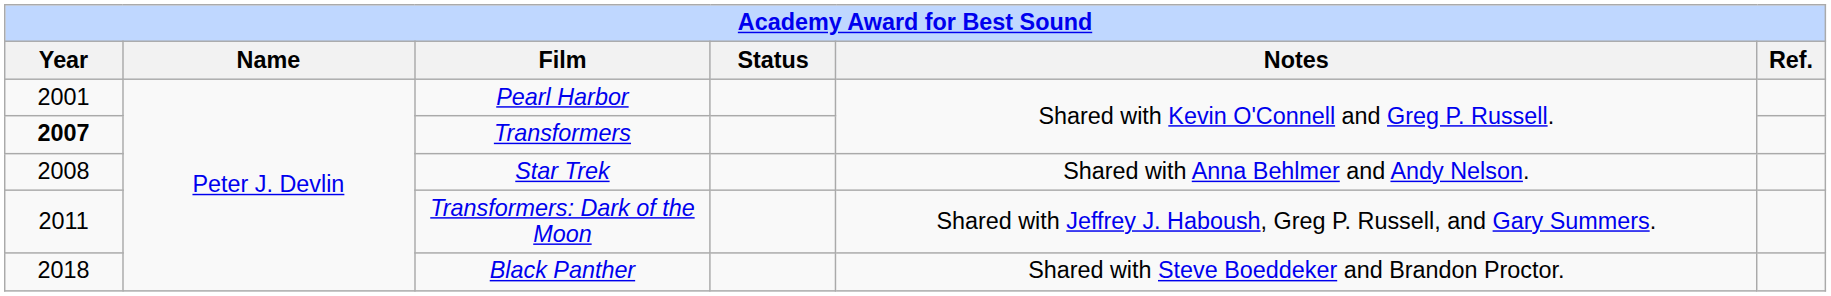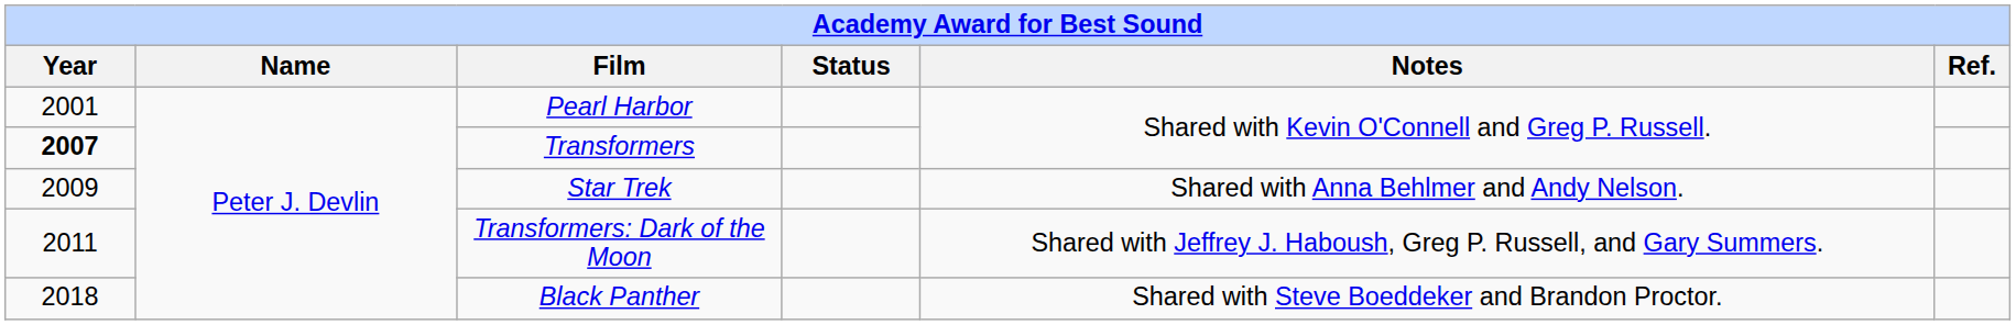Star Trek | Year: 2008 -> 2009
